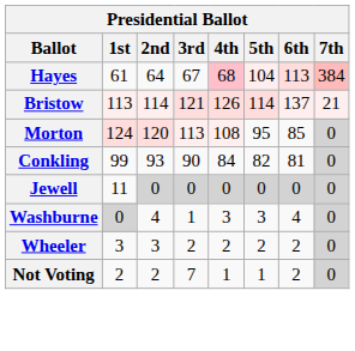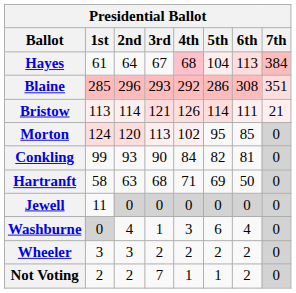+ row: Blaine | 285 | 296 | 293 | 292 | 286 | 308 | 351
Bristow | 6th: 137 -> 111
Morton | 4th: 108 -> 102
+ row: Hartranft | 58 | 63 | 68 | 71 | 69 | 50 | 0
Washburne | 5th: 3 -> 6
